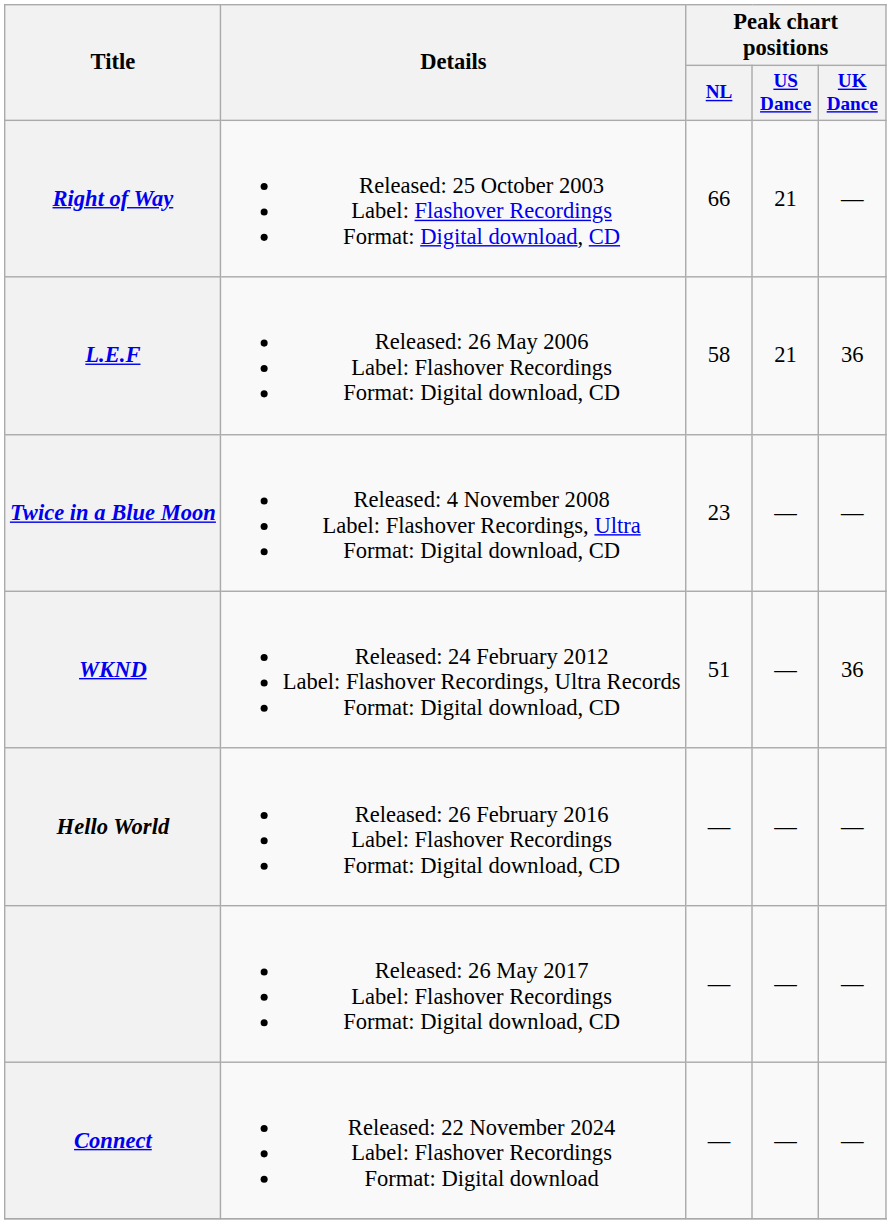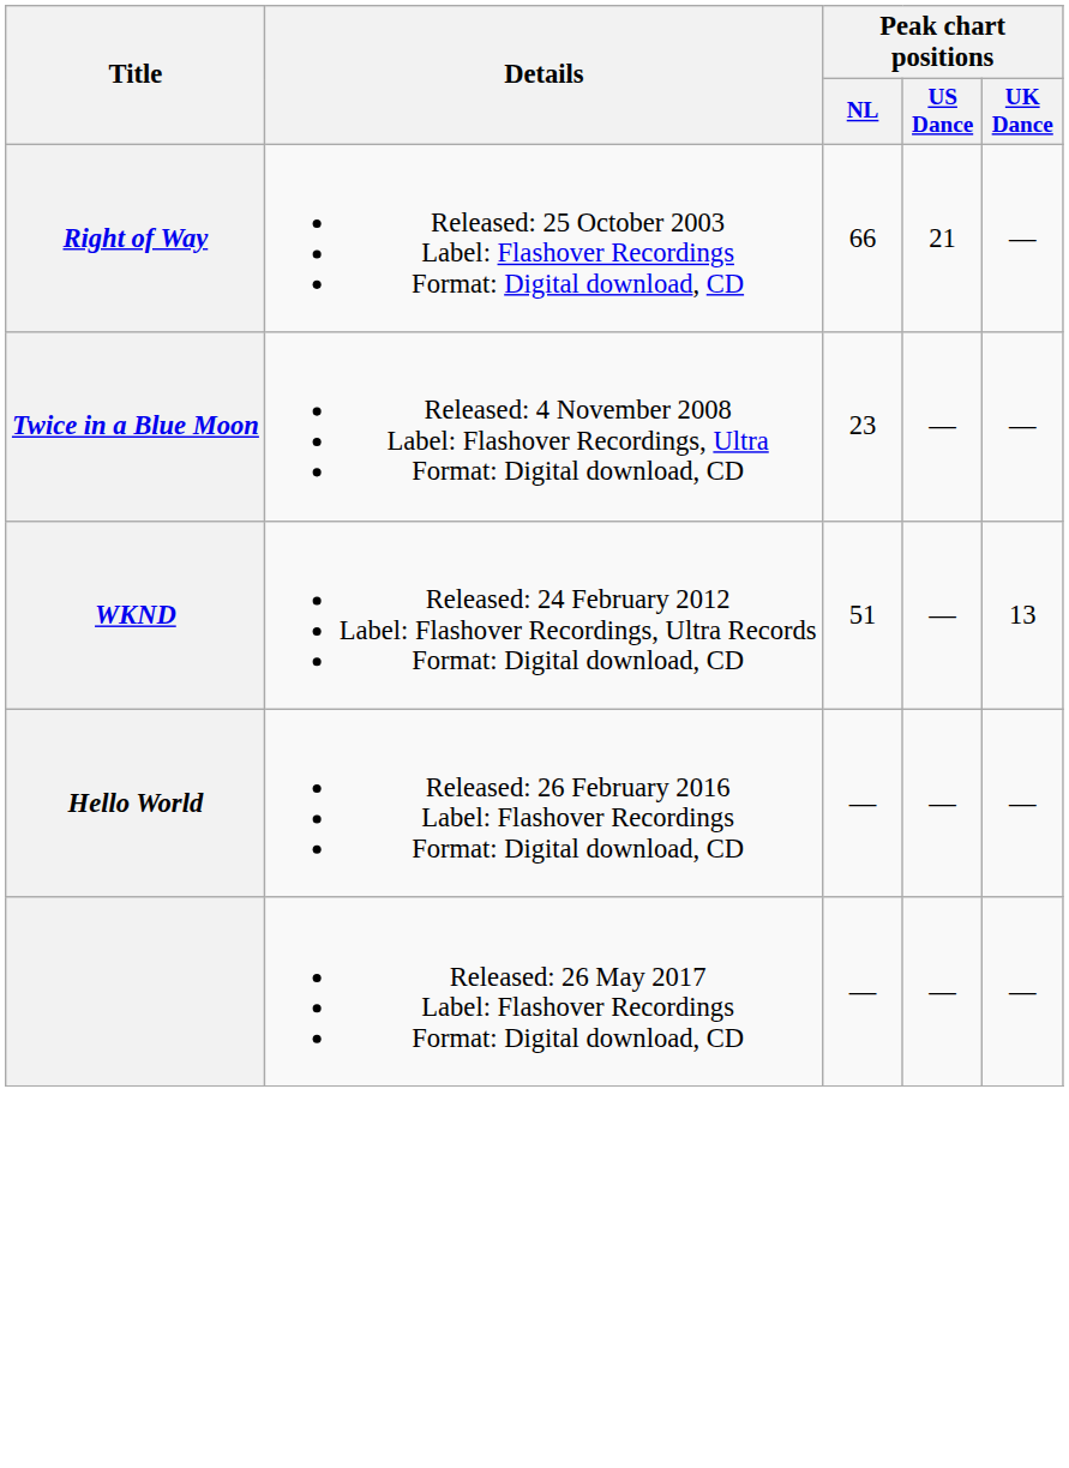- row: L.E.F | Released: 26 May 2006 Label: Flashover Recordings Format: Digital download, CD | 58 | 21 | 36
WKND | Peak chart positions / UK Dance: 36 -> 13
- row: Connect | Released: 22 November 2024 Label: Flashover Recordings Format: Digital download | — | — | —
